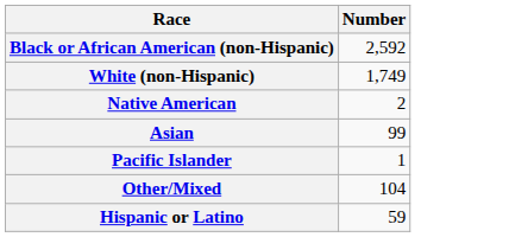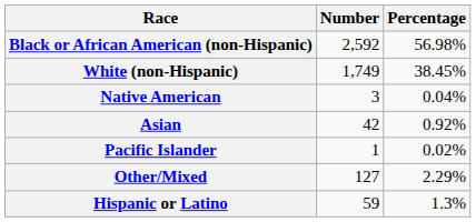+ column: Percentage | 56.98% | 38.45% | 0.04% | 0.92% | 0.02% | 2.29% | 1.3%
Native American | Number: 2 -> 3
Asian | Number: 99 -> 42
Other/Mixed | Number: 104 -> 127
